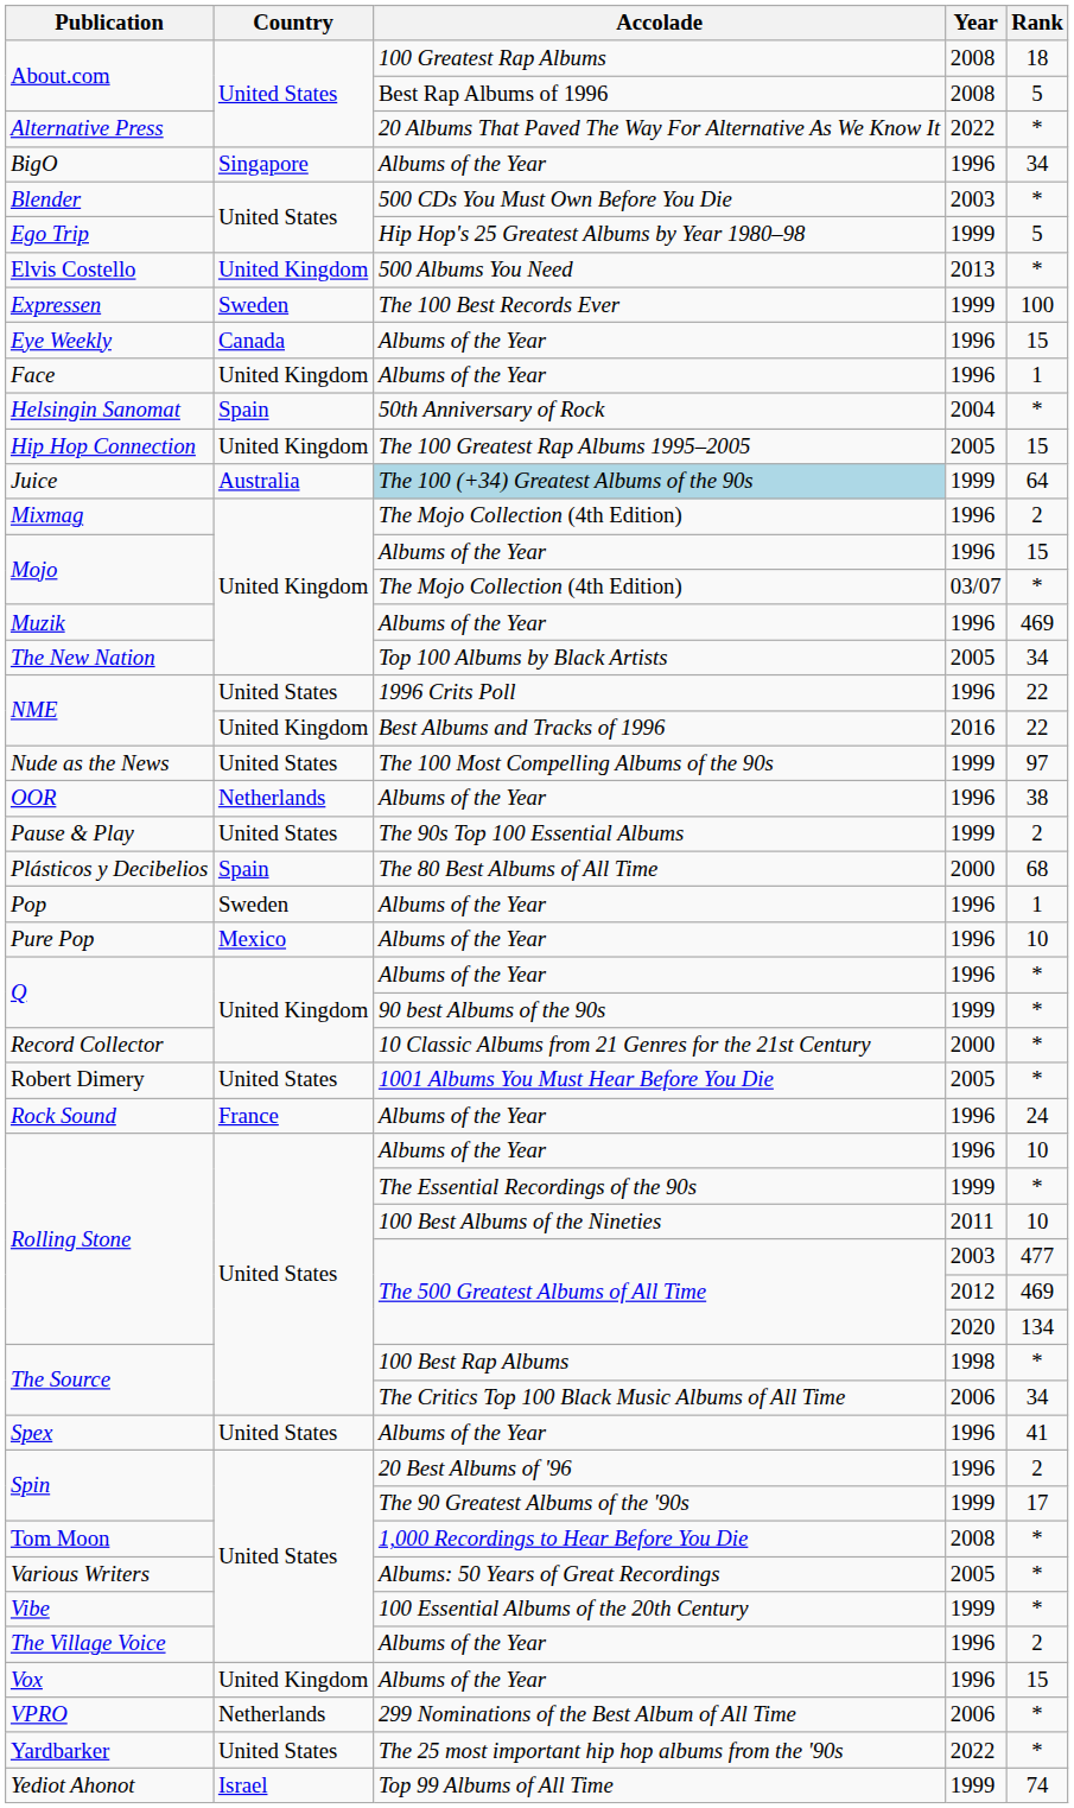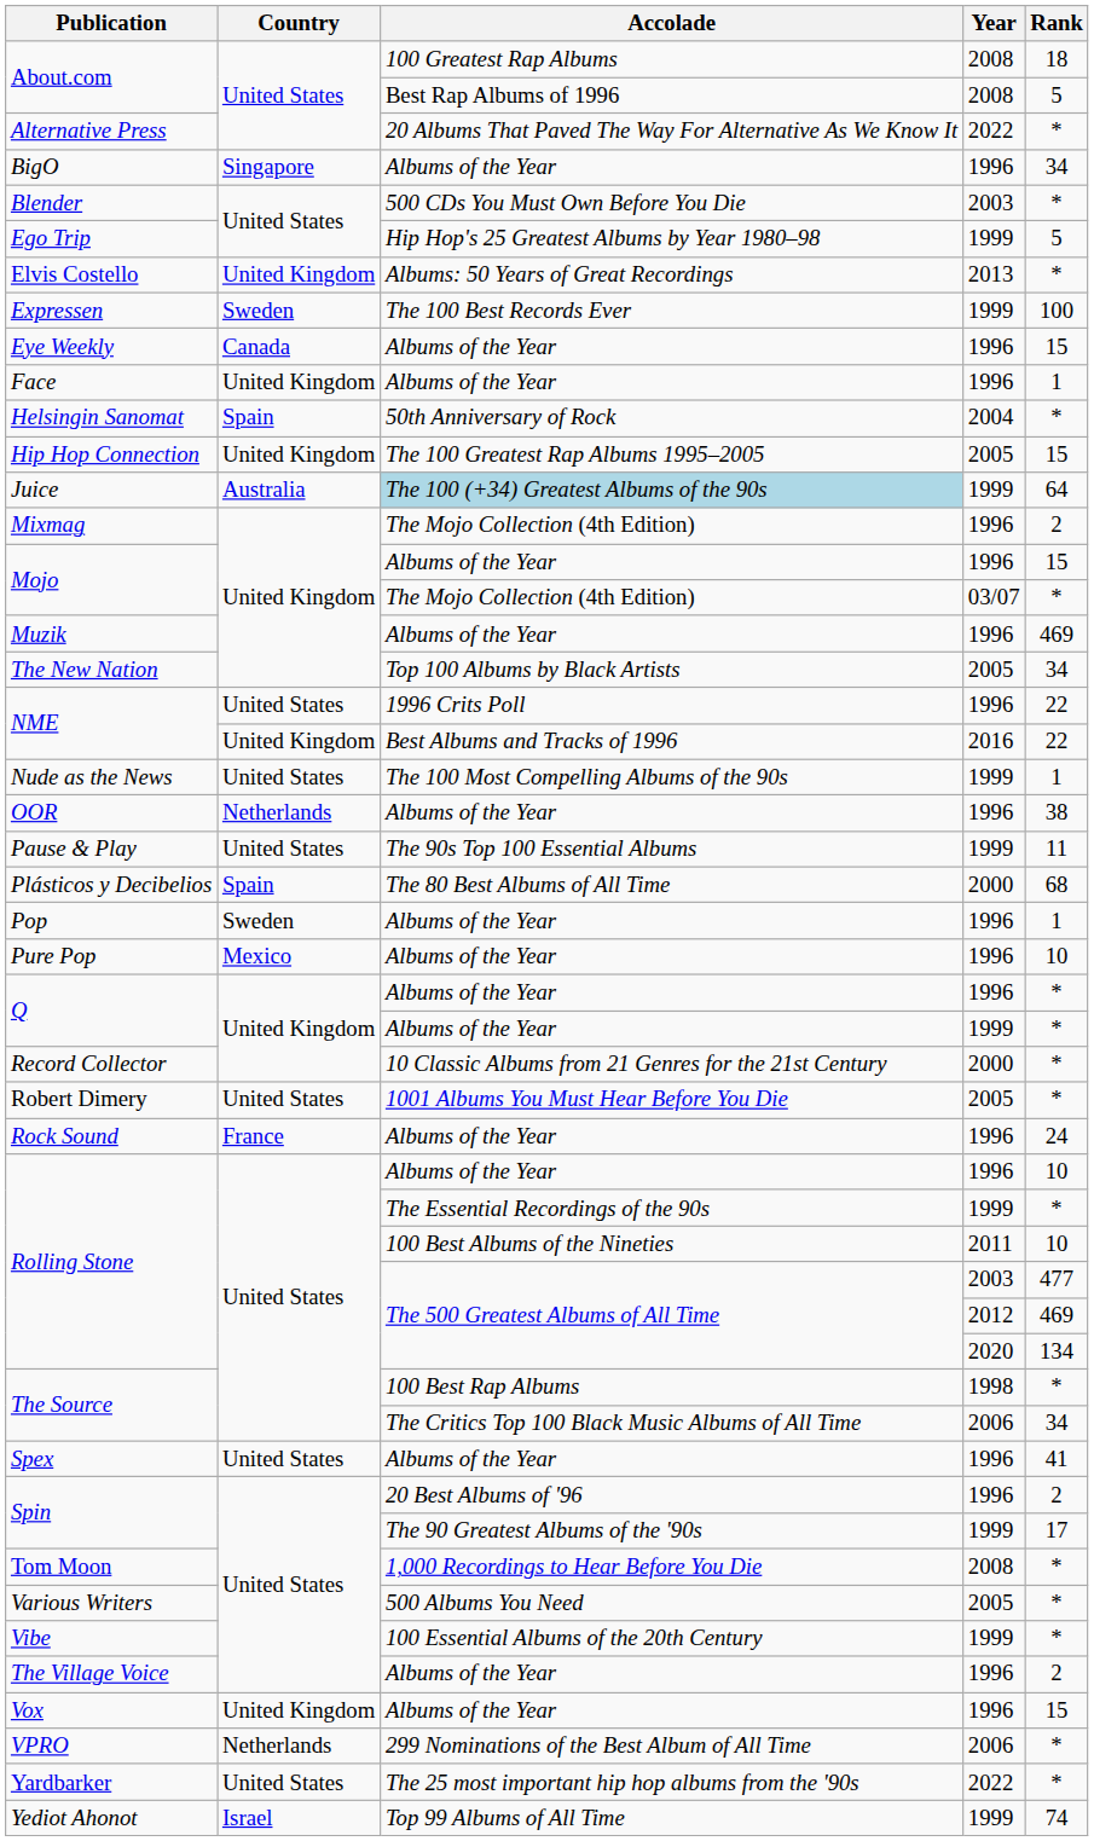Elvis Costello | Accolade: 500 Albums You Need -> Albums: 50 Years of Great Recordings
Nude as the News | Rank: 97 -> 1
Pause & Play | Rank: 2 -> 11
Q / 1999 | Accolade: 90 best Albums of the 90s -> Albums of the Year
Various Writers | Accolade: Albums: 50 Years of Great Recordings -> 500 Albums You Need
